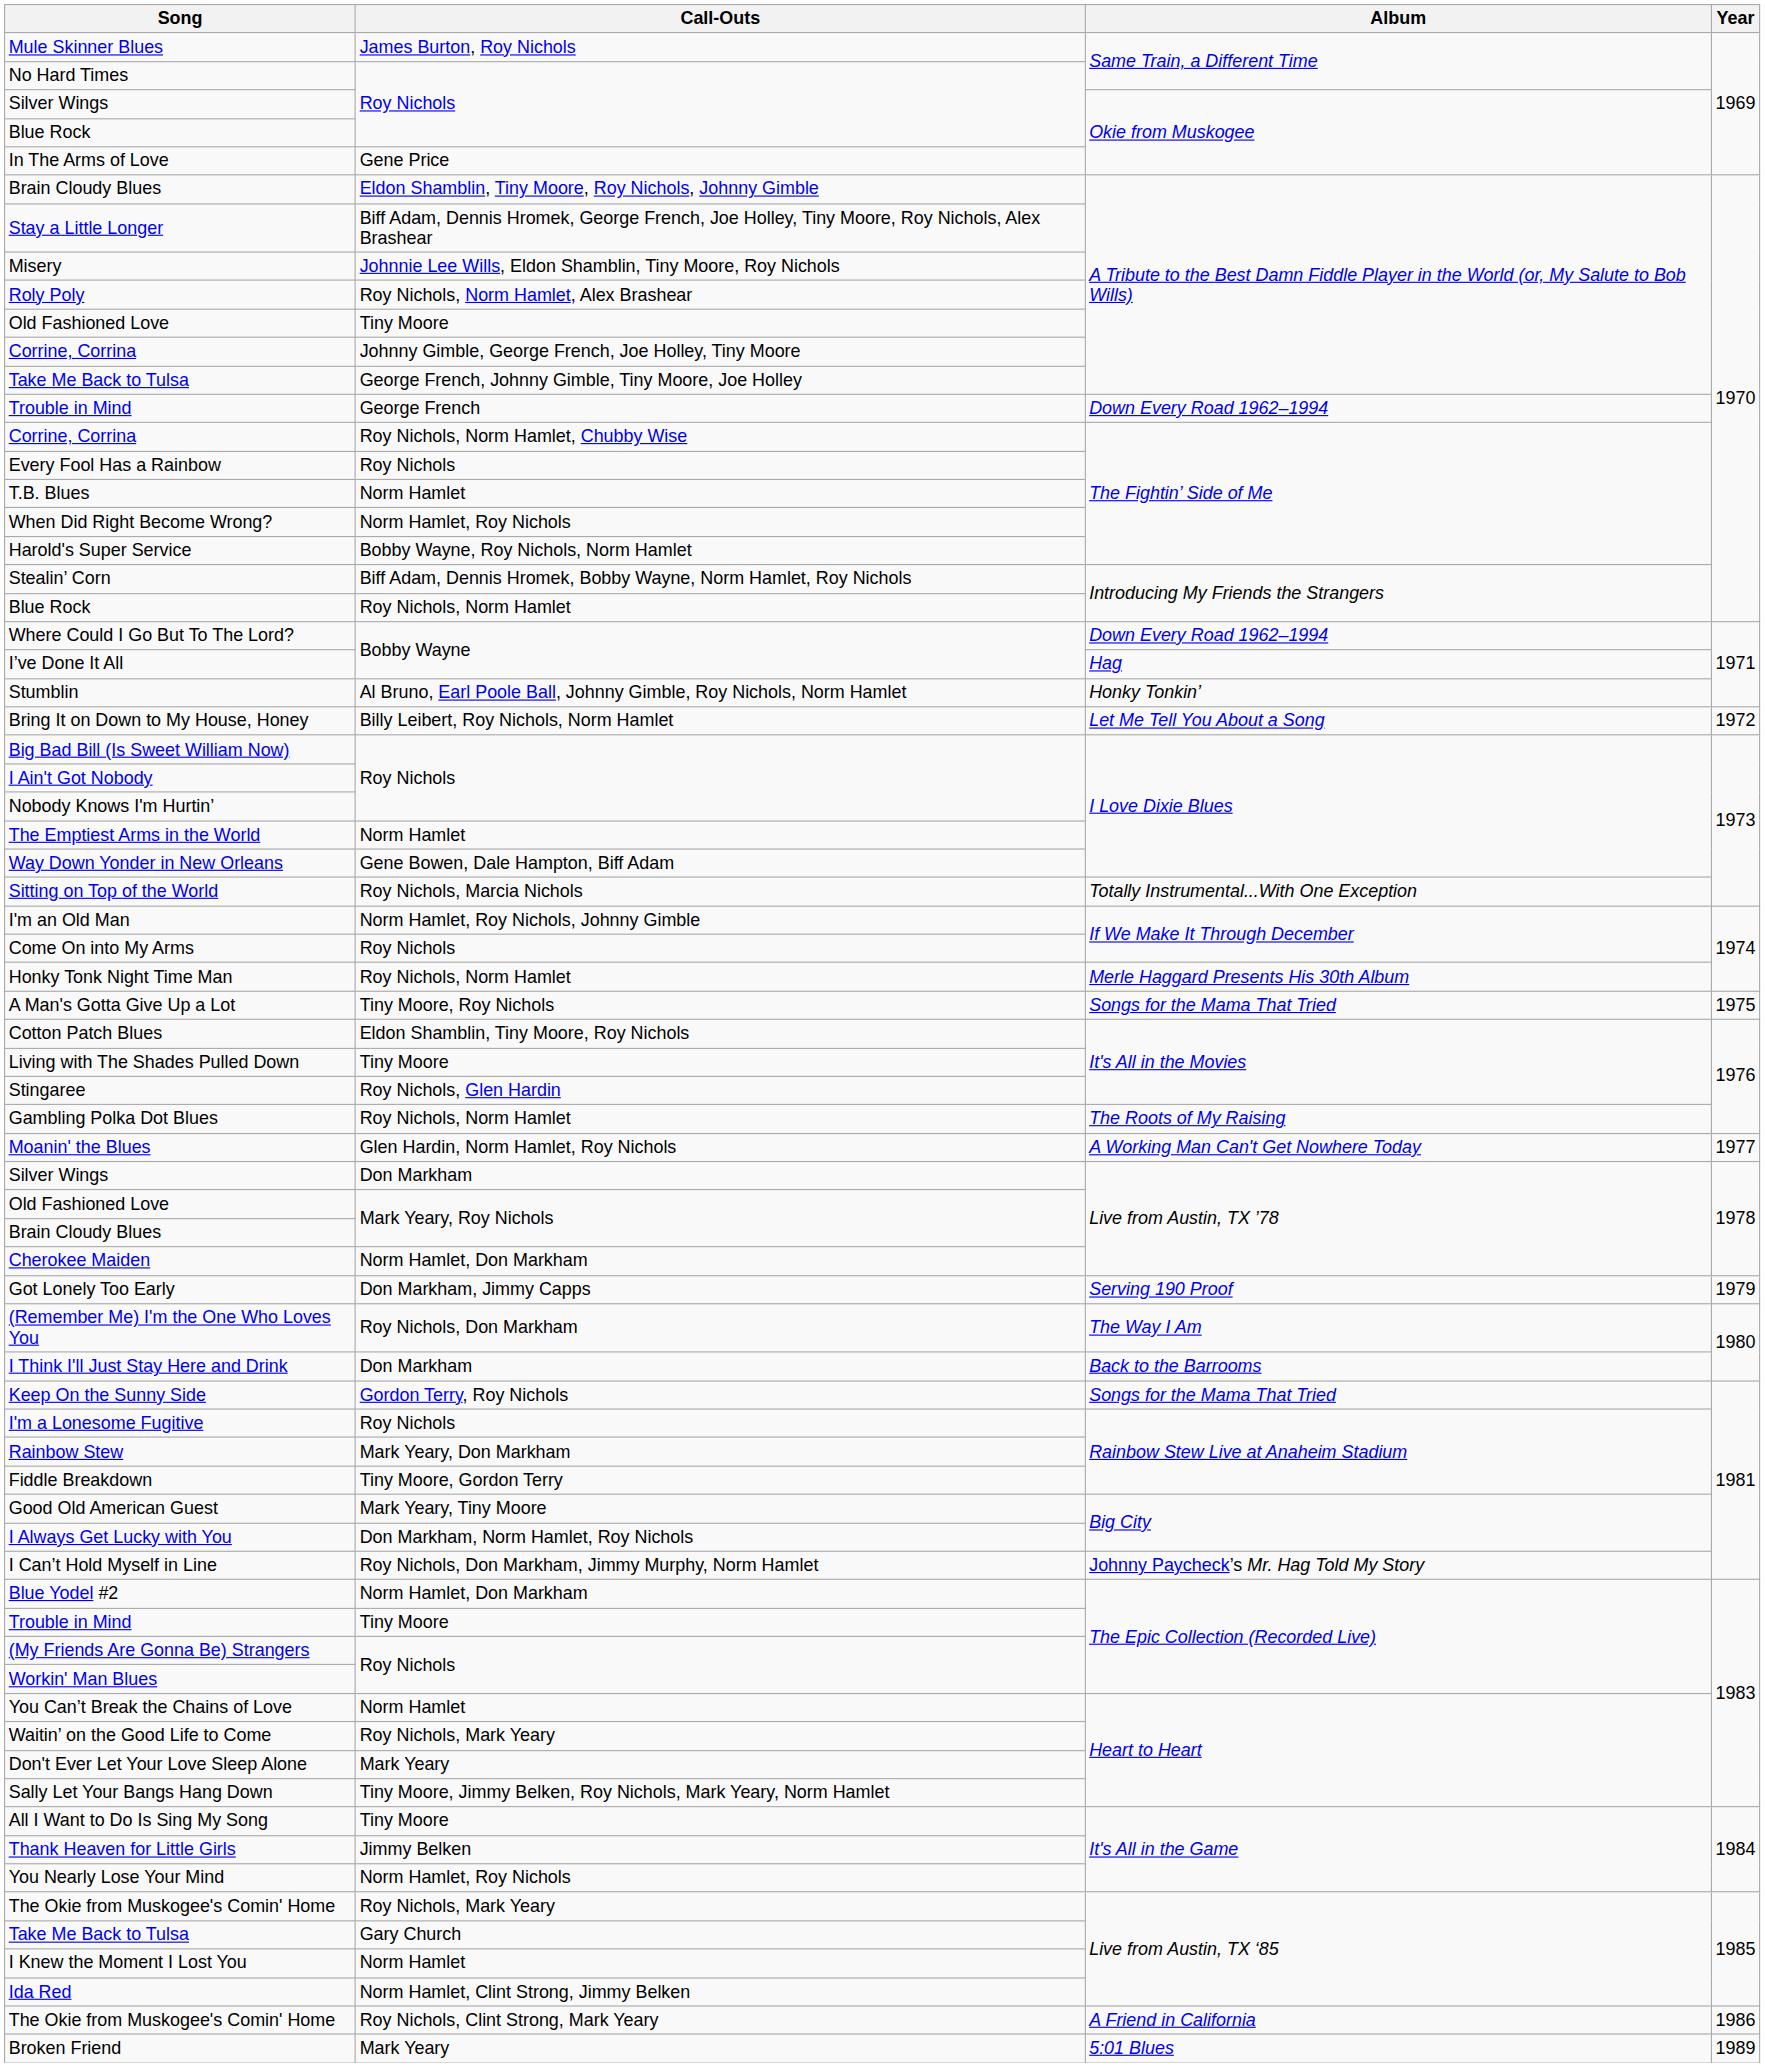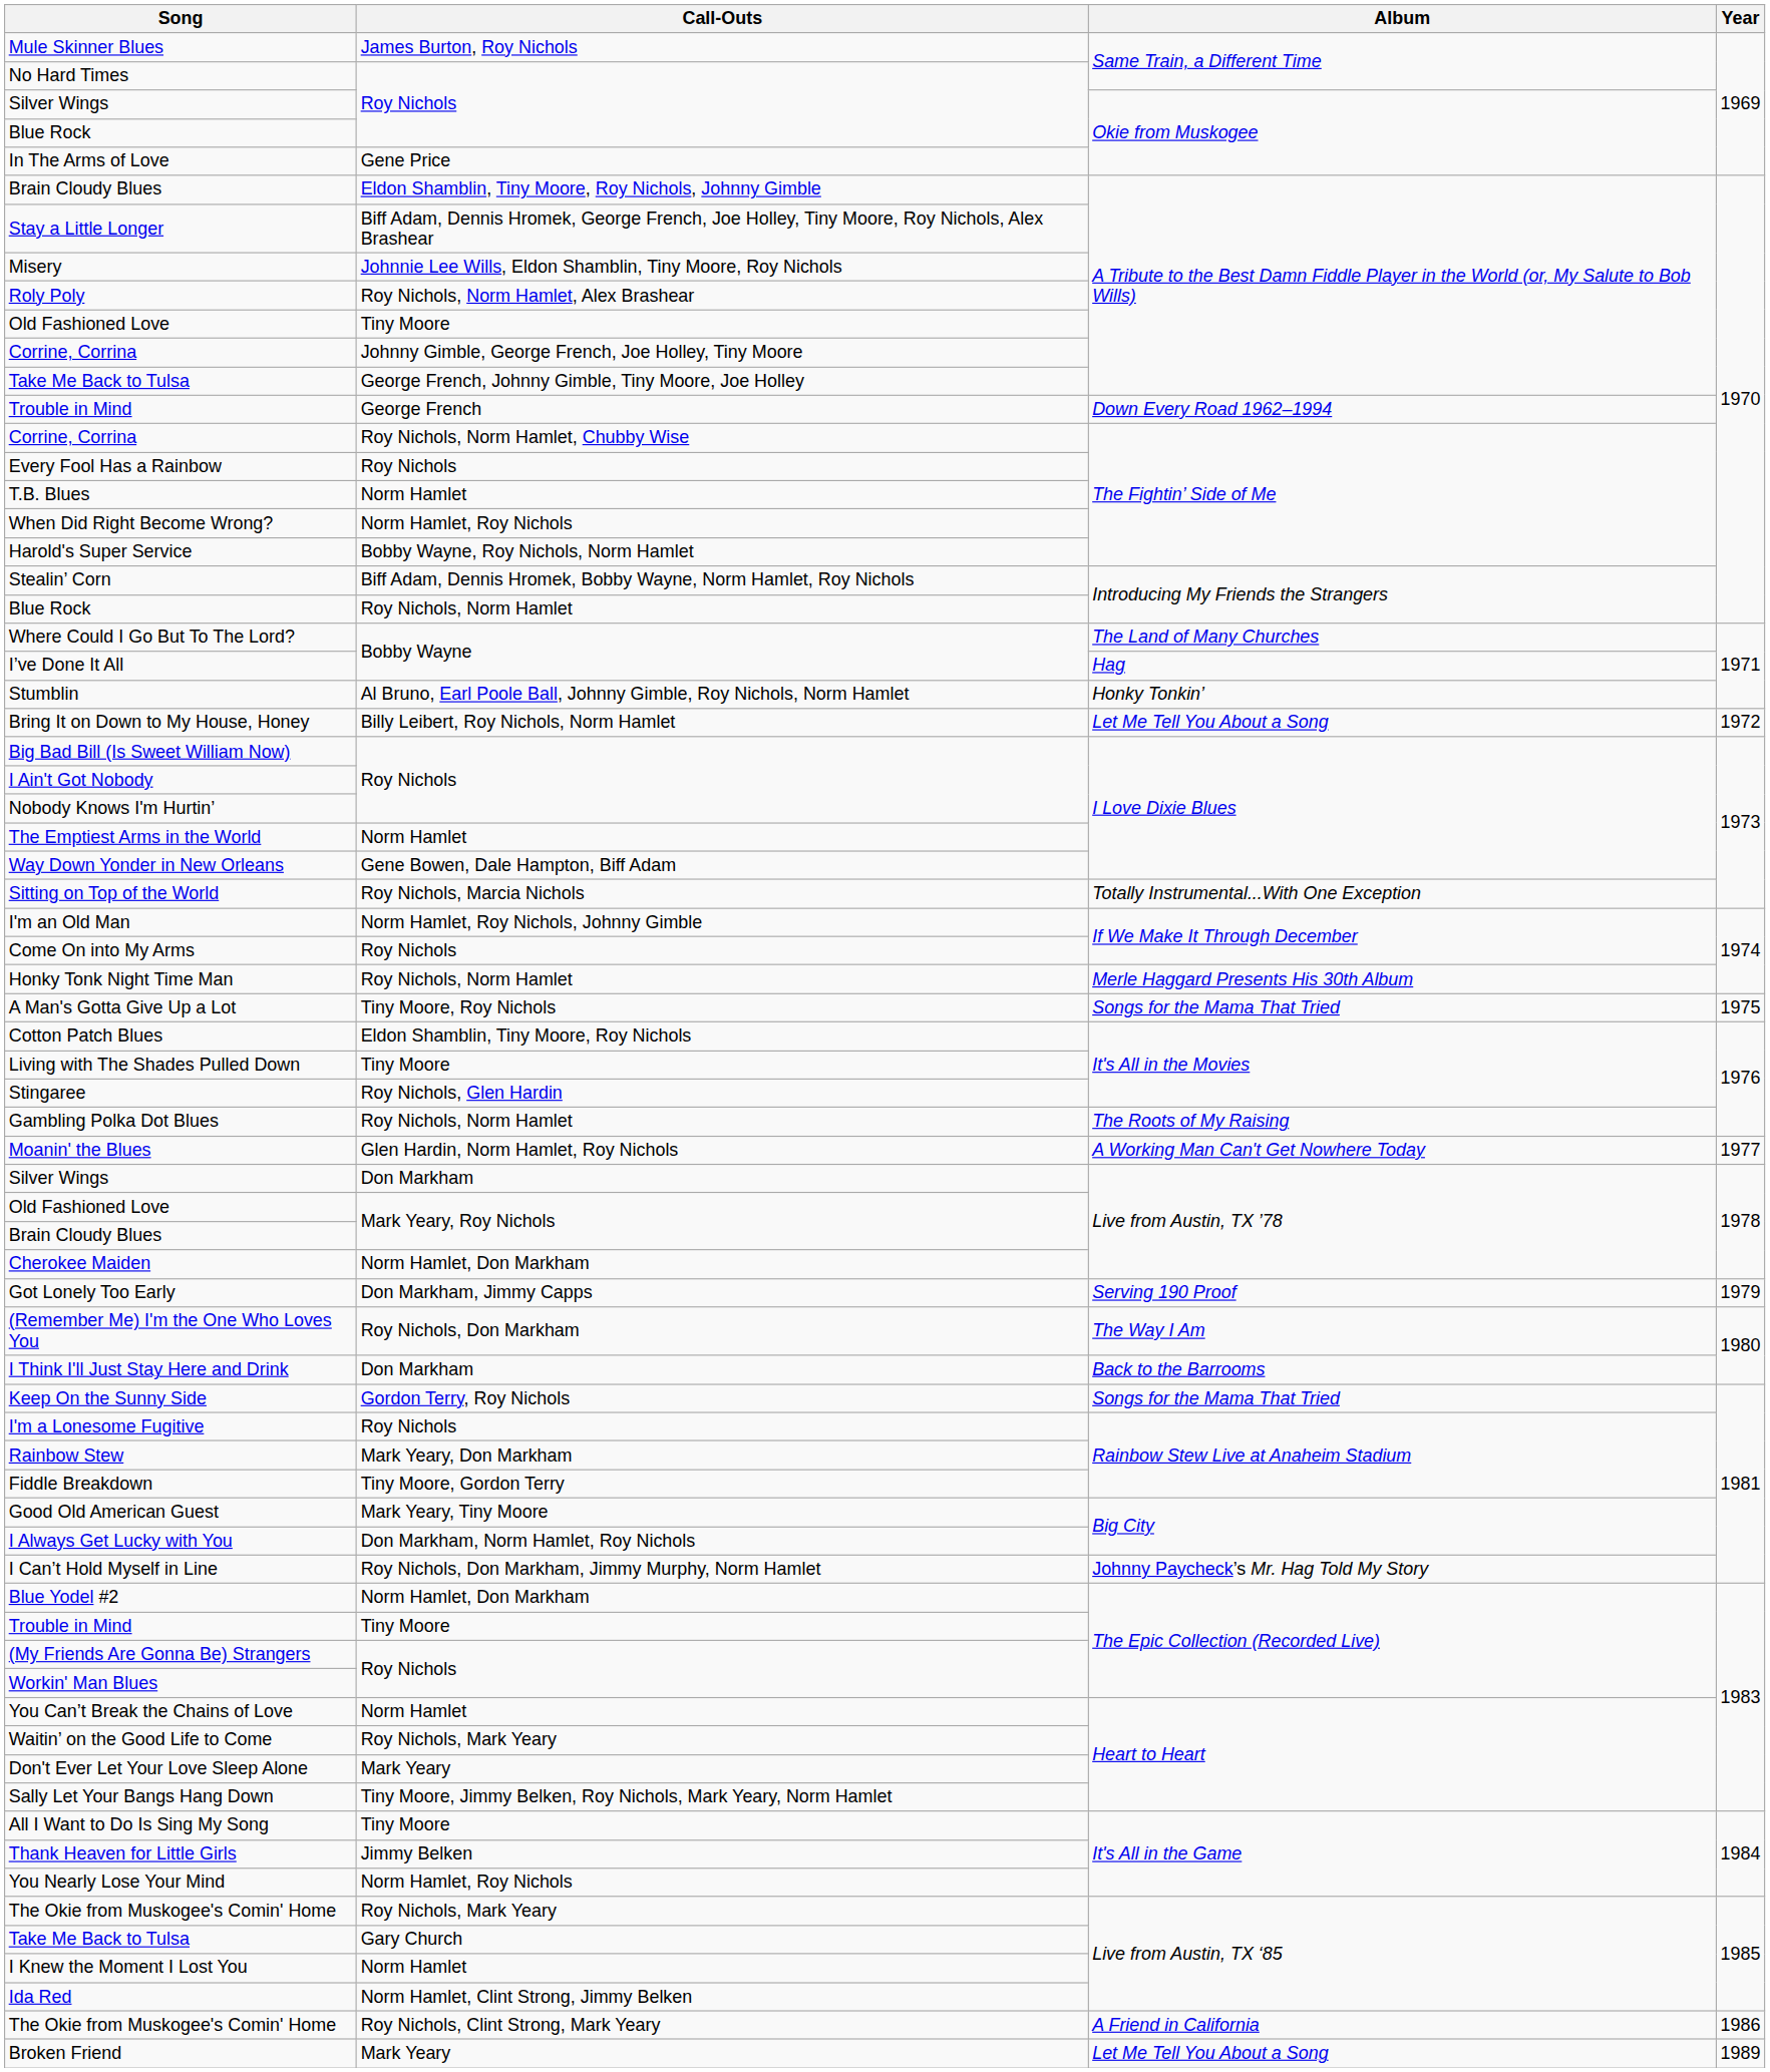Where Could I Go But To The Lord? | Album: Down Every Road 1962–1994 -> The Land of Many Churches
Broken Friend | Album: 5:01 Blues -> Let Me Tell You About a Song
